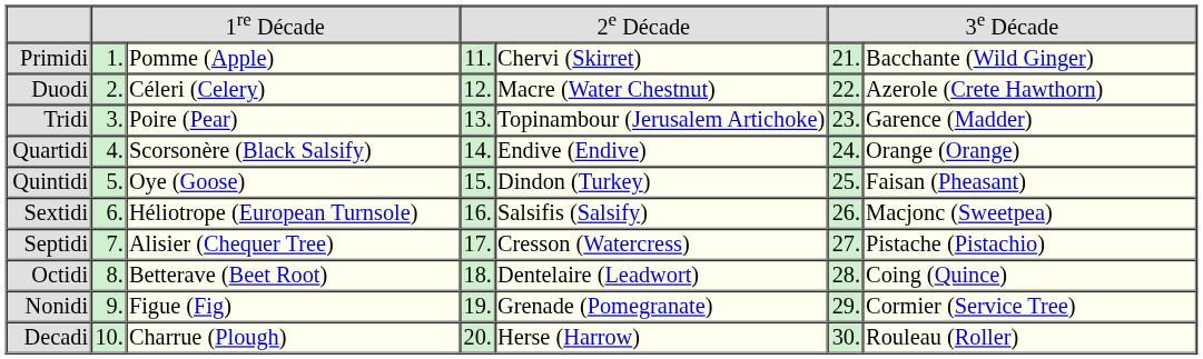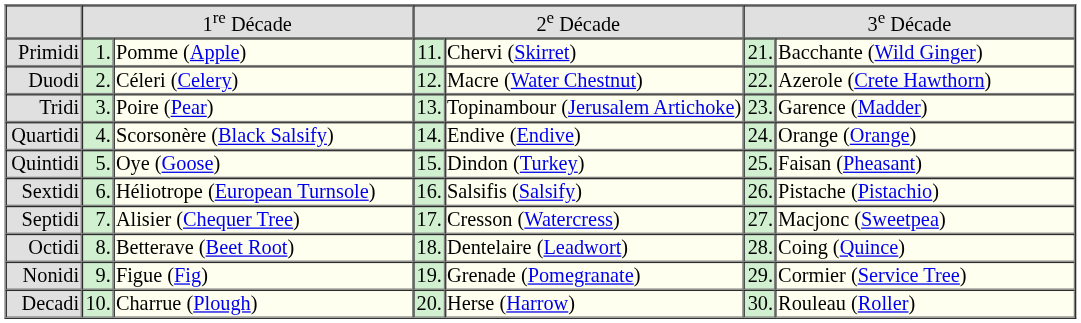Sextidi | column 7: Macjonc (Sweetpea) -> Pistache (Pistachio)
Septidi | column 7: Pistache (Pistachio) -> Macjonc (Sweetpea)
